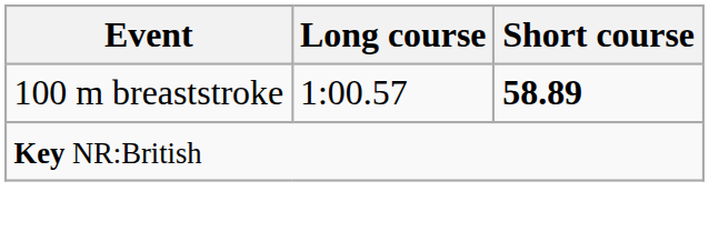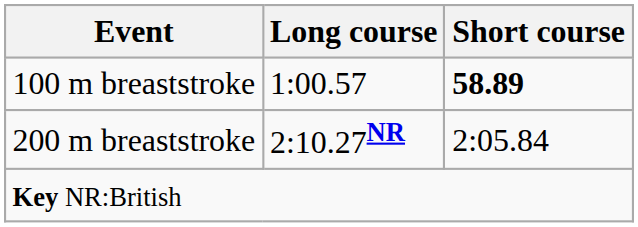+ row: 200 m breaststroke | 2:10.27NR | 2:05.84
